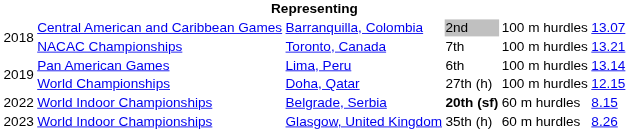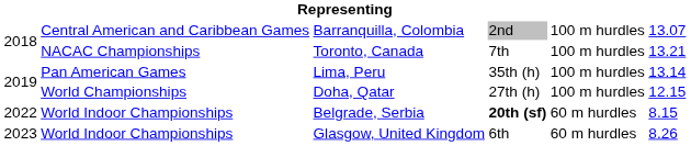Lima, Peru | column 4: 6th -> 35th (h)
Glasgow, United Kingdom | column 4: 35th (h) -> 6th
